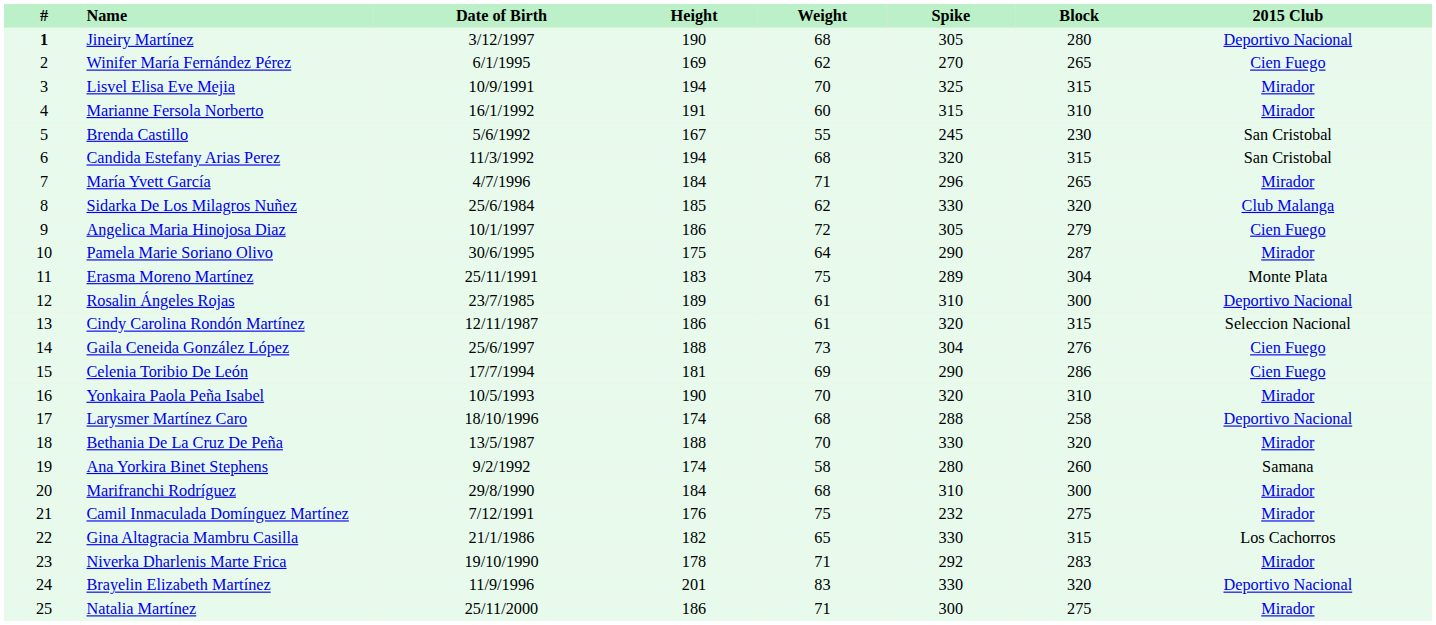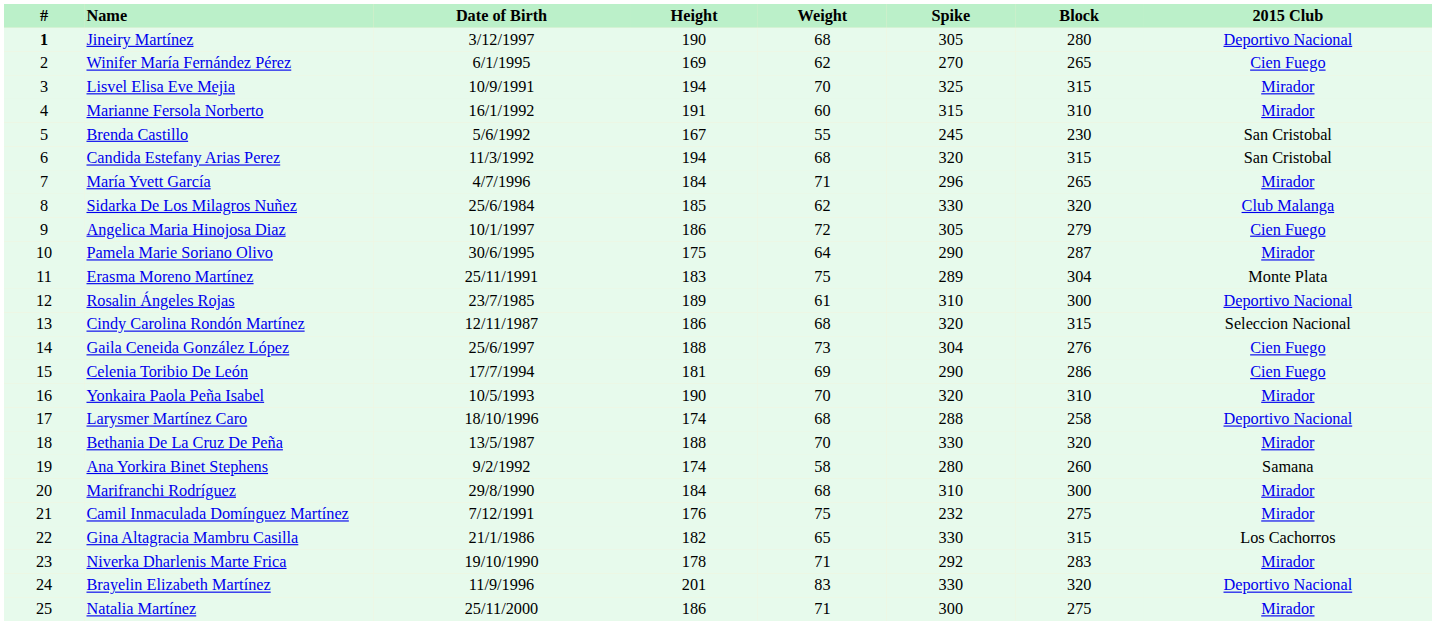Cindy Carolina Rondón Martínez | Weight: 61 -> 68
